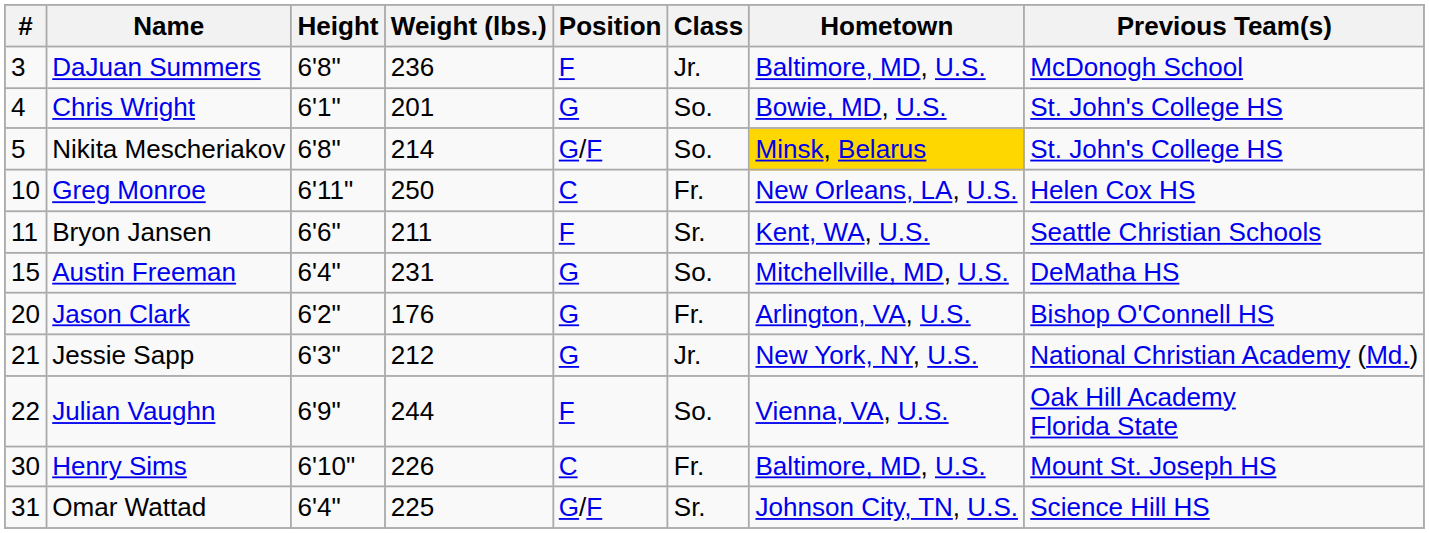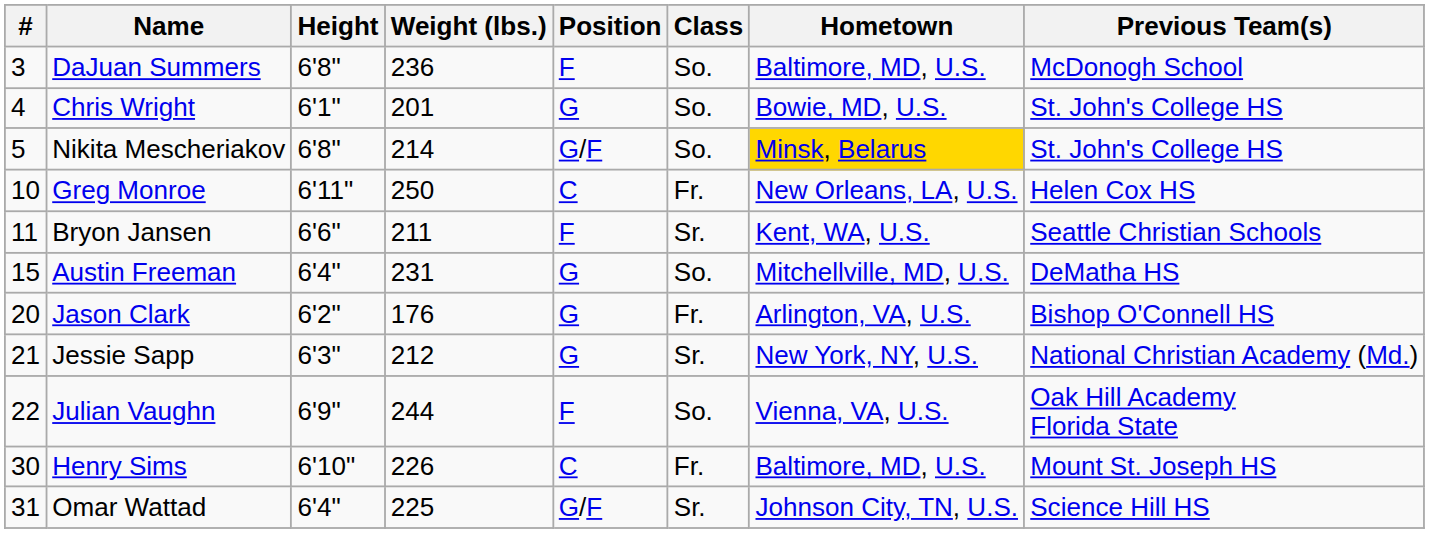DaJuan Summers | Class: Jr. -> So.
Jessie Sapp | Class: Jr. -> Sr.
